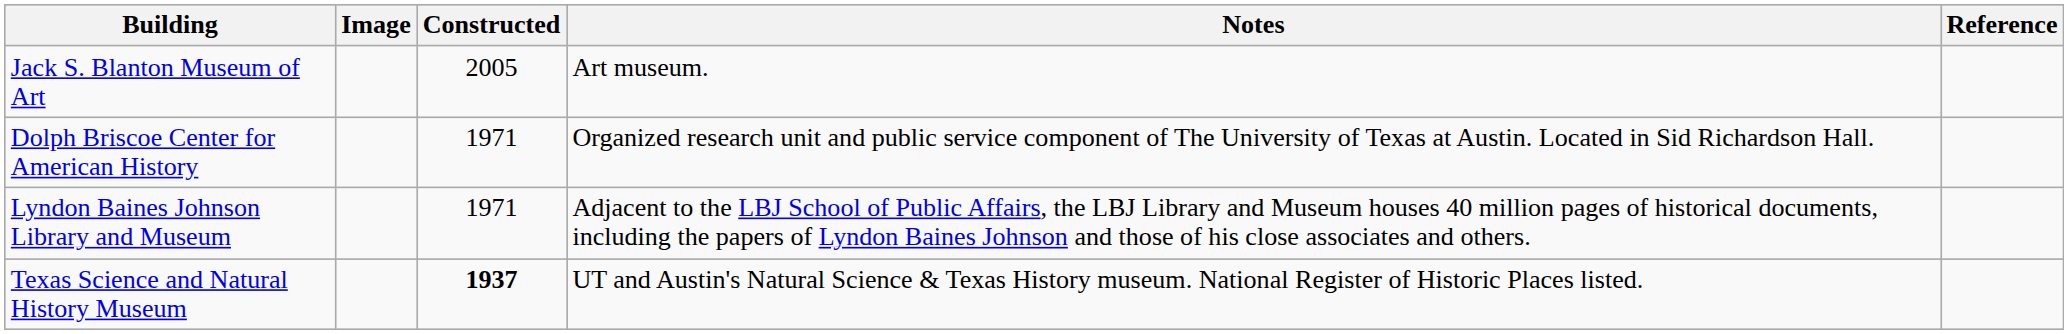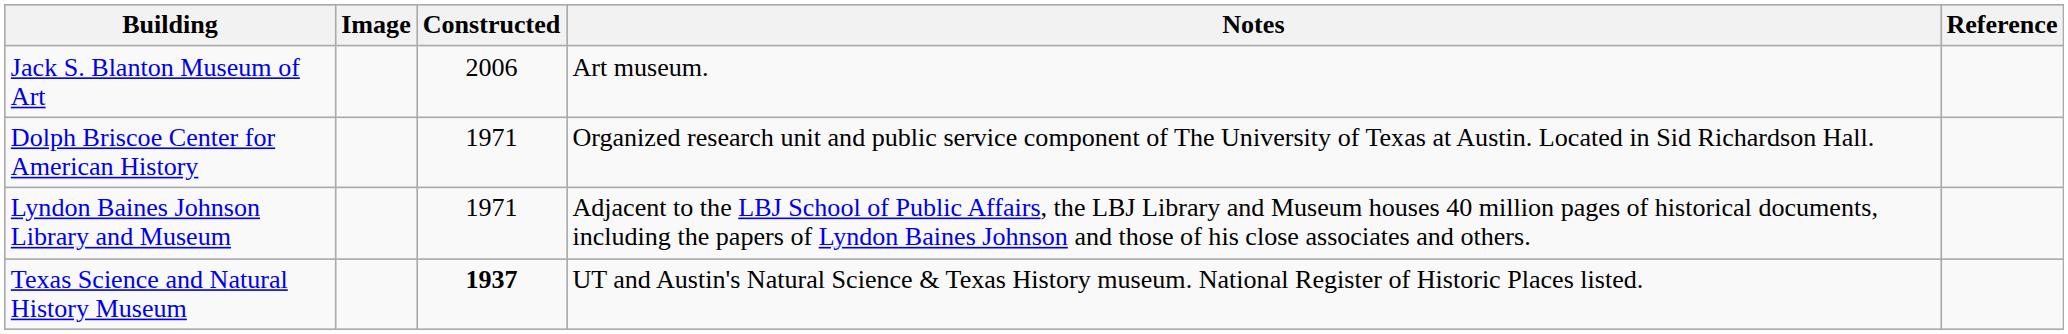Jack S. Blanton Museum of Art | Constructed: 2005 -> 2006
